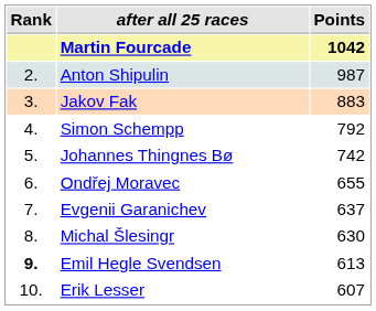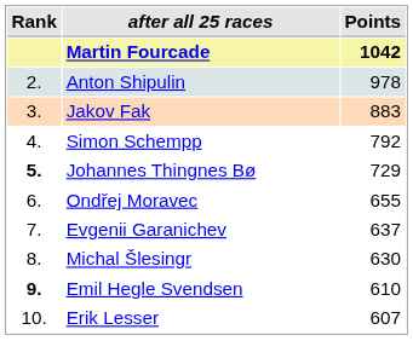Anton Shipulin | Points: 987 -> 978
Johannes Thingnes Bø | Rank: normal -> bold
Johannes Thingnes Bø | Points: 742 -> 729
Emil Hegle Svendsen | Points: 613 -> 610
